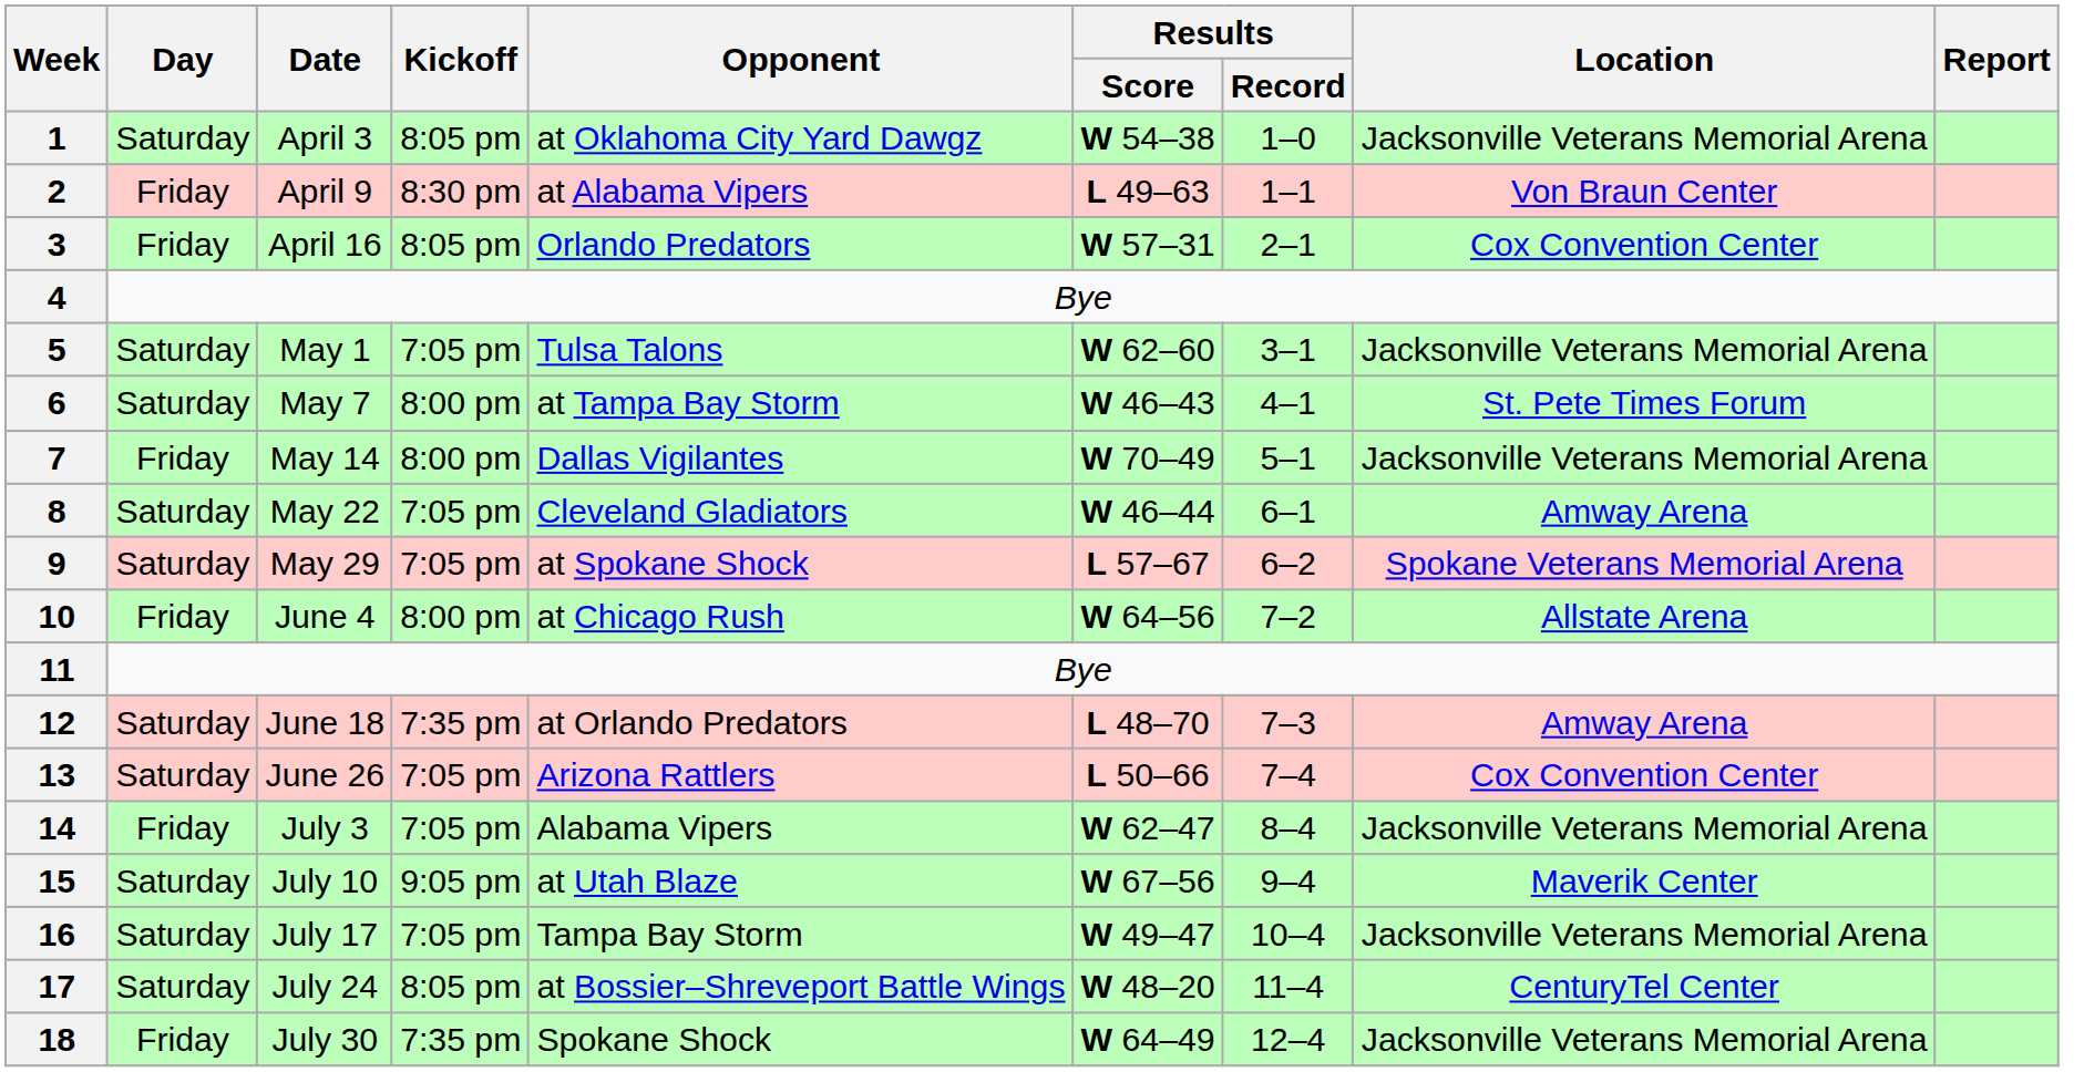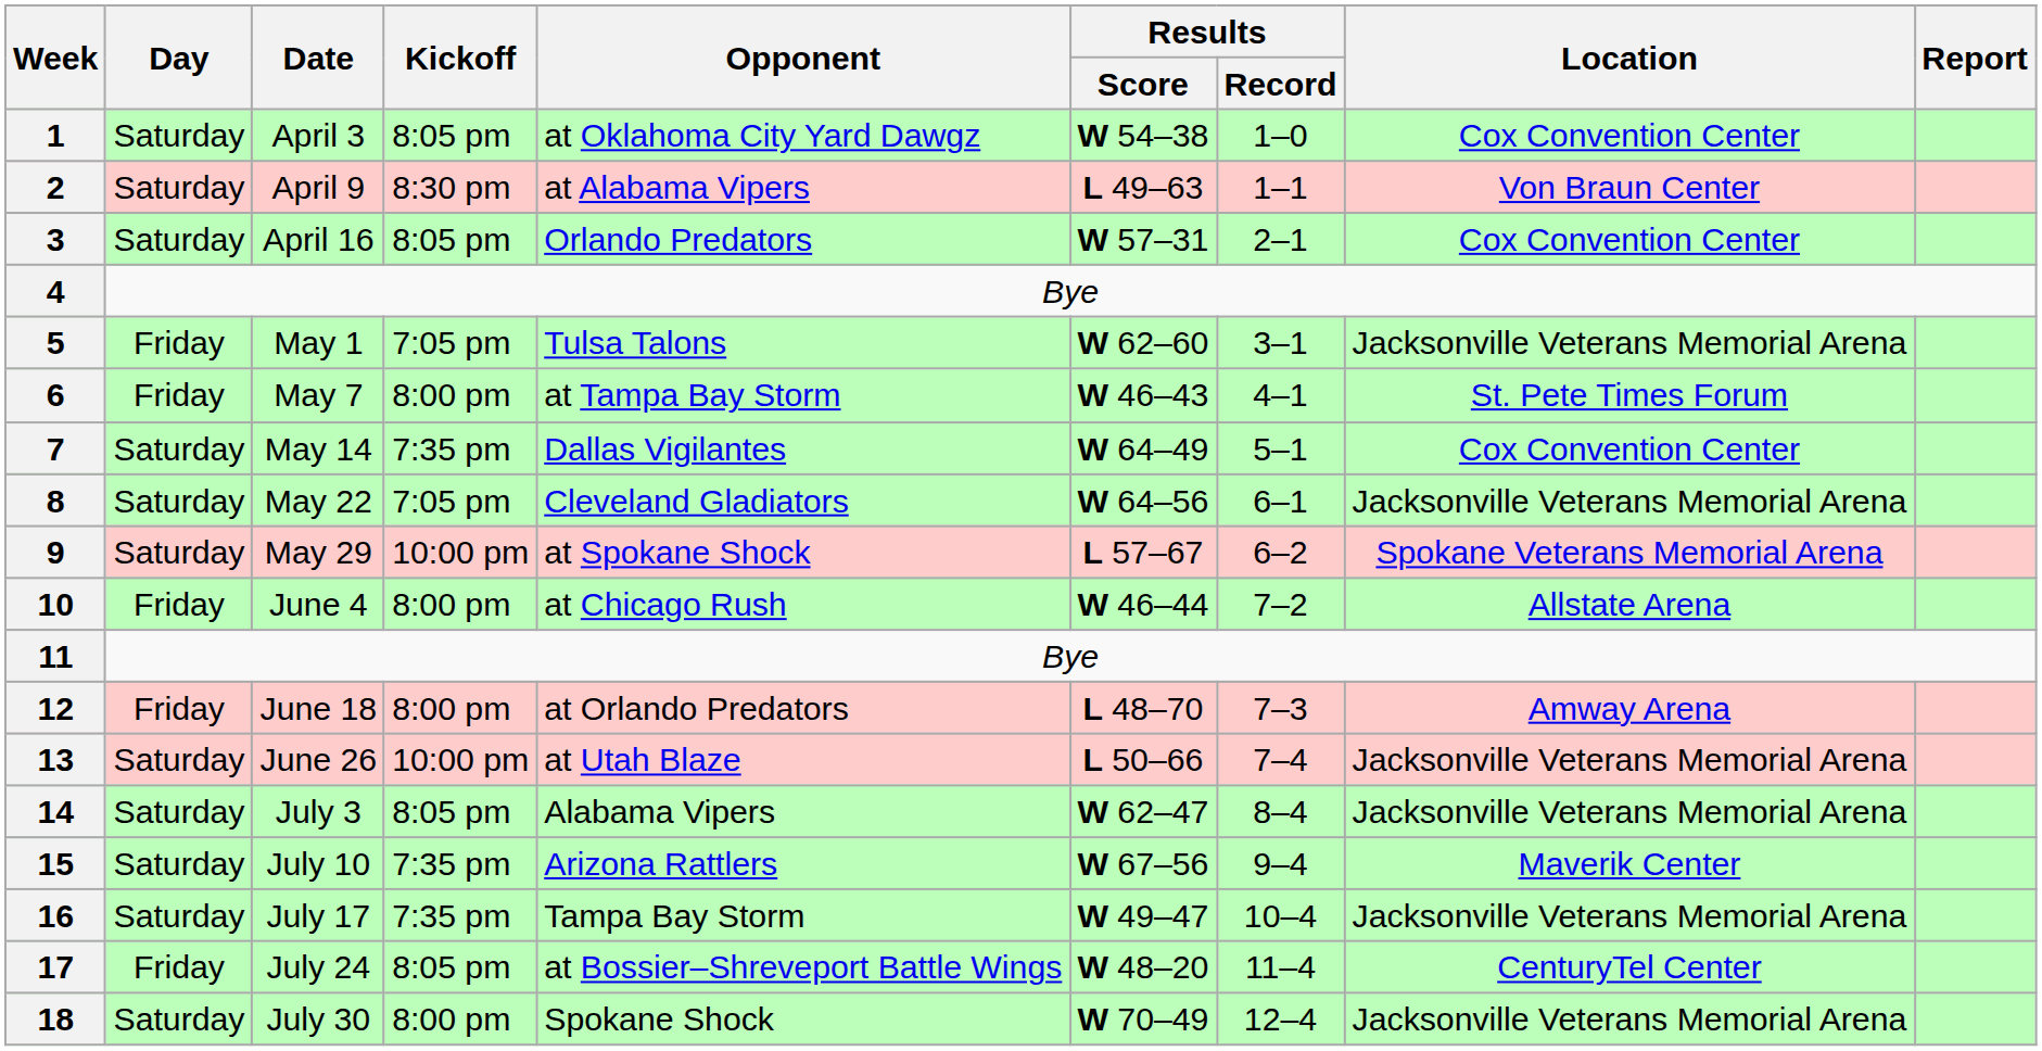1 | Location: Jacksonville Veterans Memorial Arena -> Cox Convention Center
2 | Day: Friday -> Saturday
3 | Day: Friday -> Saturday
5 | Day: Saturday -> Friday
6 | Day: Saturday -> Friday
7 | Day: Friday -> Saturday
7 | Kickoff: 8:00 pm -> 7:35 pm
7 | Results / Score: W 70–49 -> W 64–49
7 | Location: Jacksonville Veterans Memorial Arena -> Cox Convention Center
8 | Results / Score: W 46–44 -> W 64–56
8 | Location: Amway Arena -> Jacksonville Veterans Memorial Arena
9 | Kickoff: 7:05 pm -> 10:00 pm
10 | Results / Score: W 64–56 -> W 46–44
12 | Day: Saturday -> Friday
12 | Kickoff: 7:35 pm -> 8:00 pm
13 | Kickoff: 7:05 pm -> 10:00 pm
13 | Opponent: Arizona Rattlers -> at Utah Blaze
13 | Location: Cox Convention Center -> Jacksonville Veterans Memorial Arena
14 | Day: Friday -> Saturday
14 | Kickoff: 7:05 pm -> 8:05 pm
15 | Kickoff: 9:05 pm -> 7:35 pm
15 | Opponent: at Utah Blaze -> Arizona Rattlers
16 | Kickoff: 7:05 pm -> 7:35 pm
17 | Day: Saturday -> Friday
18 | Day: Friday -> Saturday
18 | Kickoff: 7:35 pm -> 8:00 pm
18 | Results / Score: W 64–49 -> W 70–49
